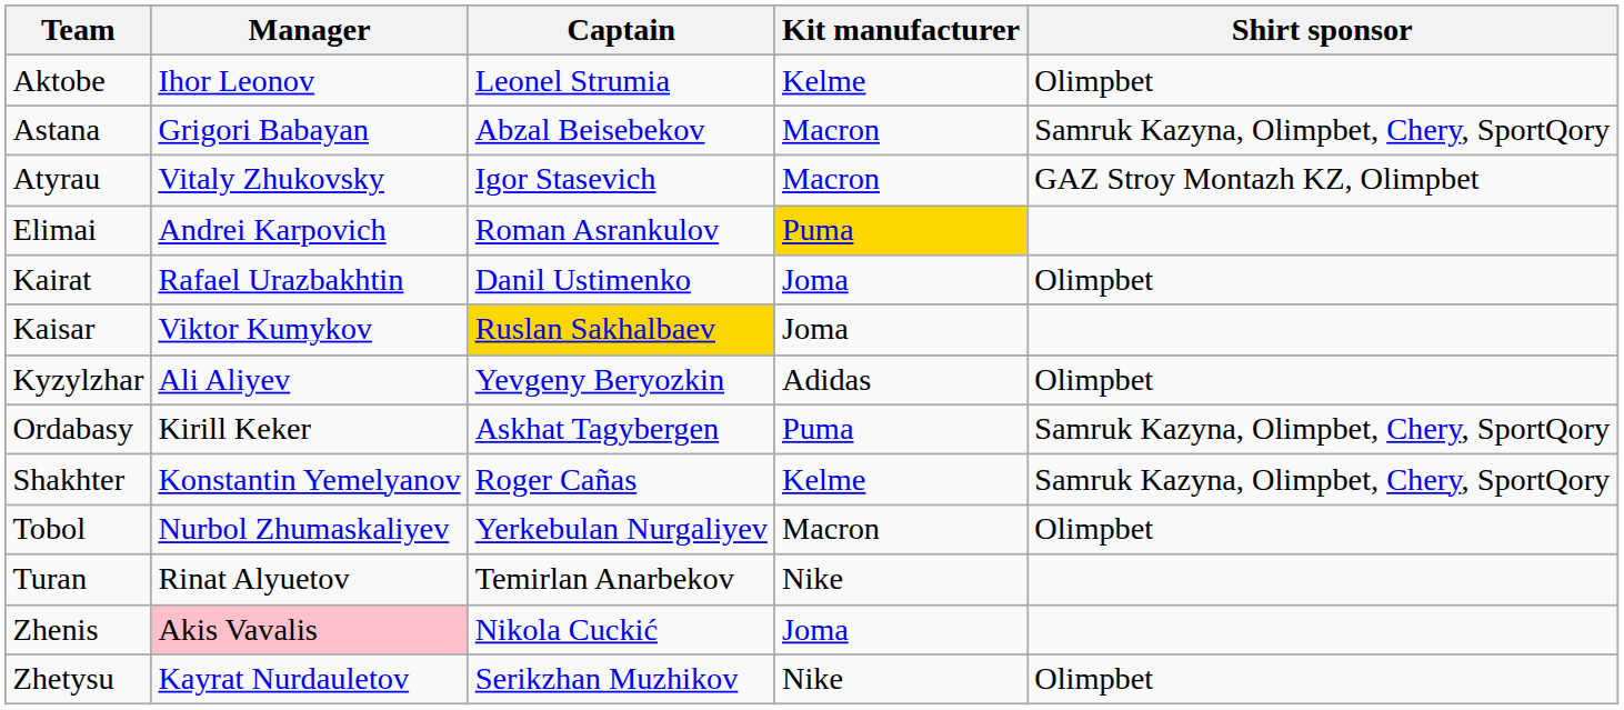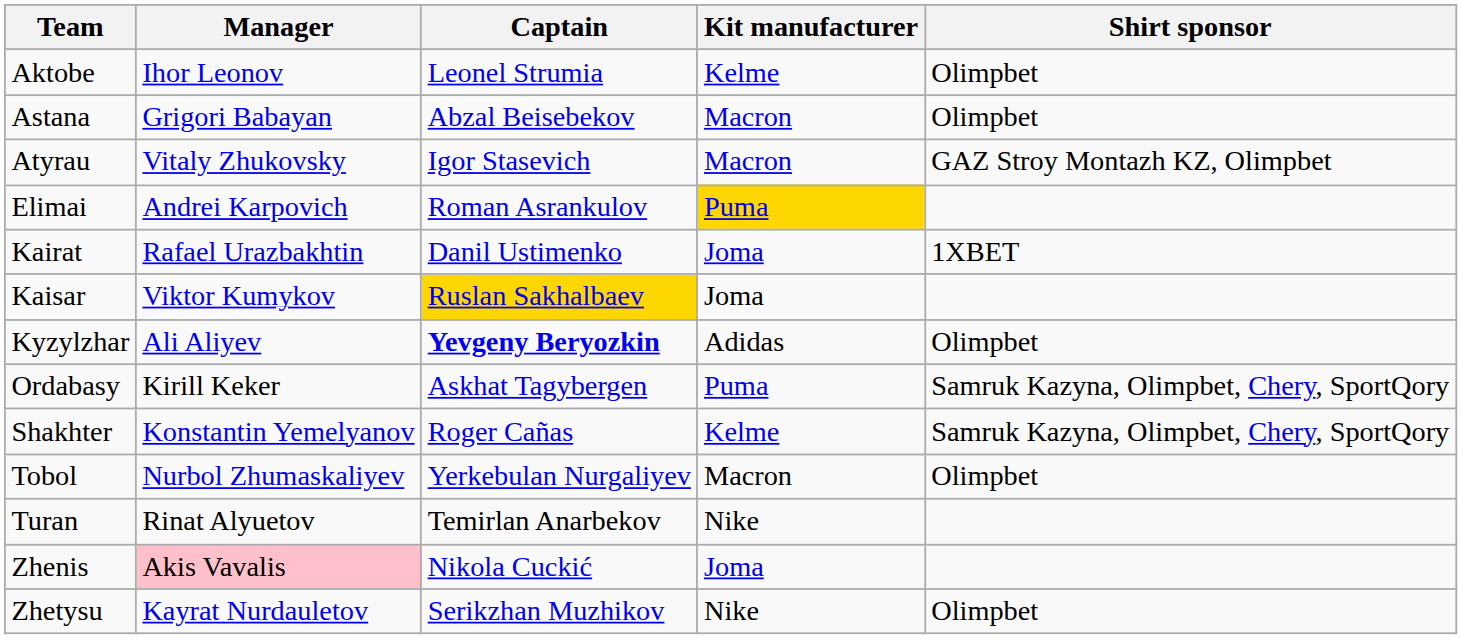Astana | Shirt sponsor: Samruk Kazyna, Olimpbet, Chery, SportQory -> Olimpbet
Kairat | Shirt sponsor: Olimpbet -> 1XBET
Kyzylzhar | Captain: normal -> bold
